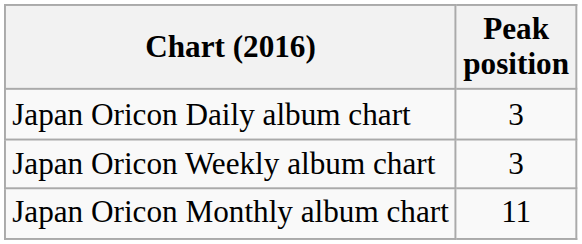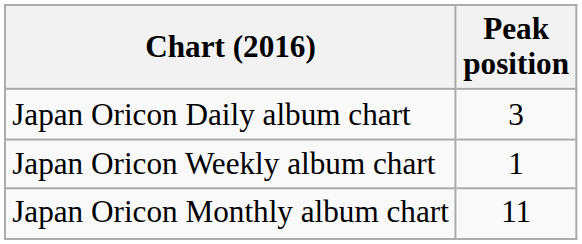Japan Oricon Weekly album chart | Peak position: 3 -> 1
